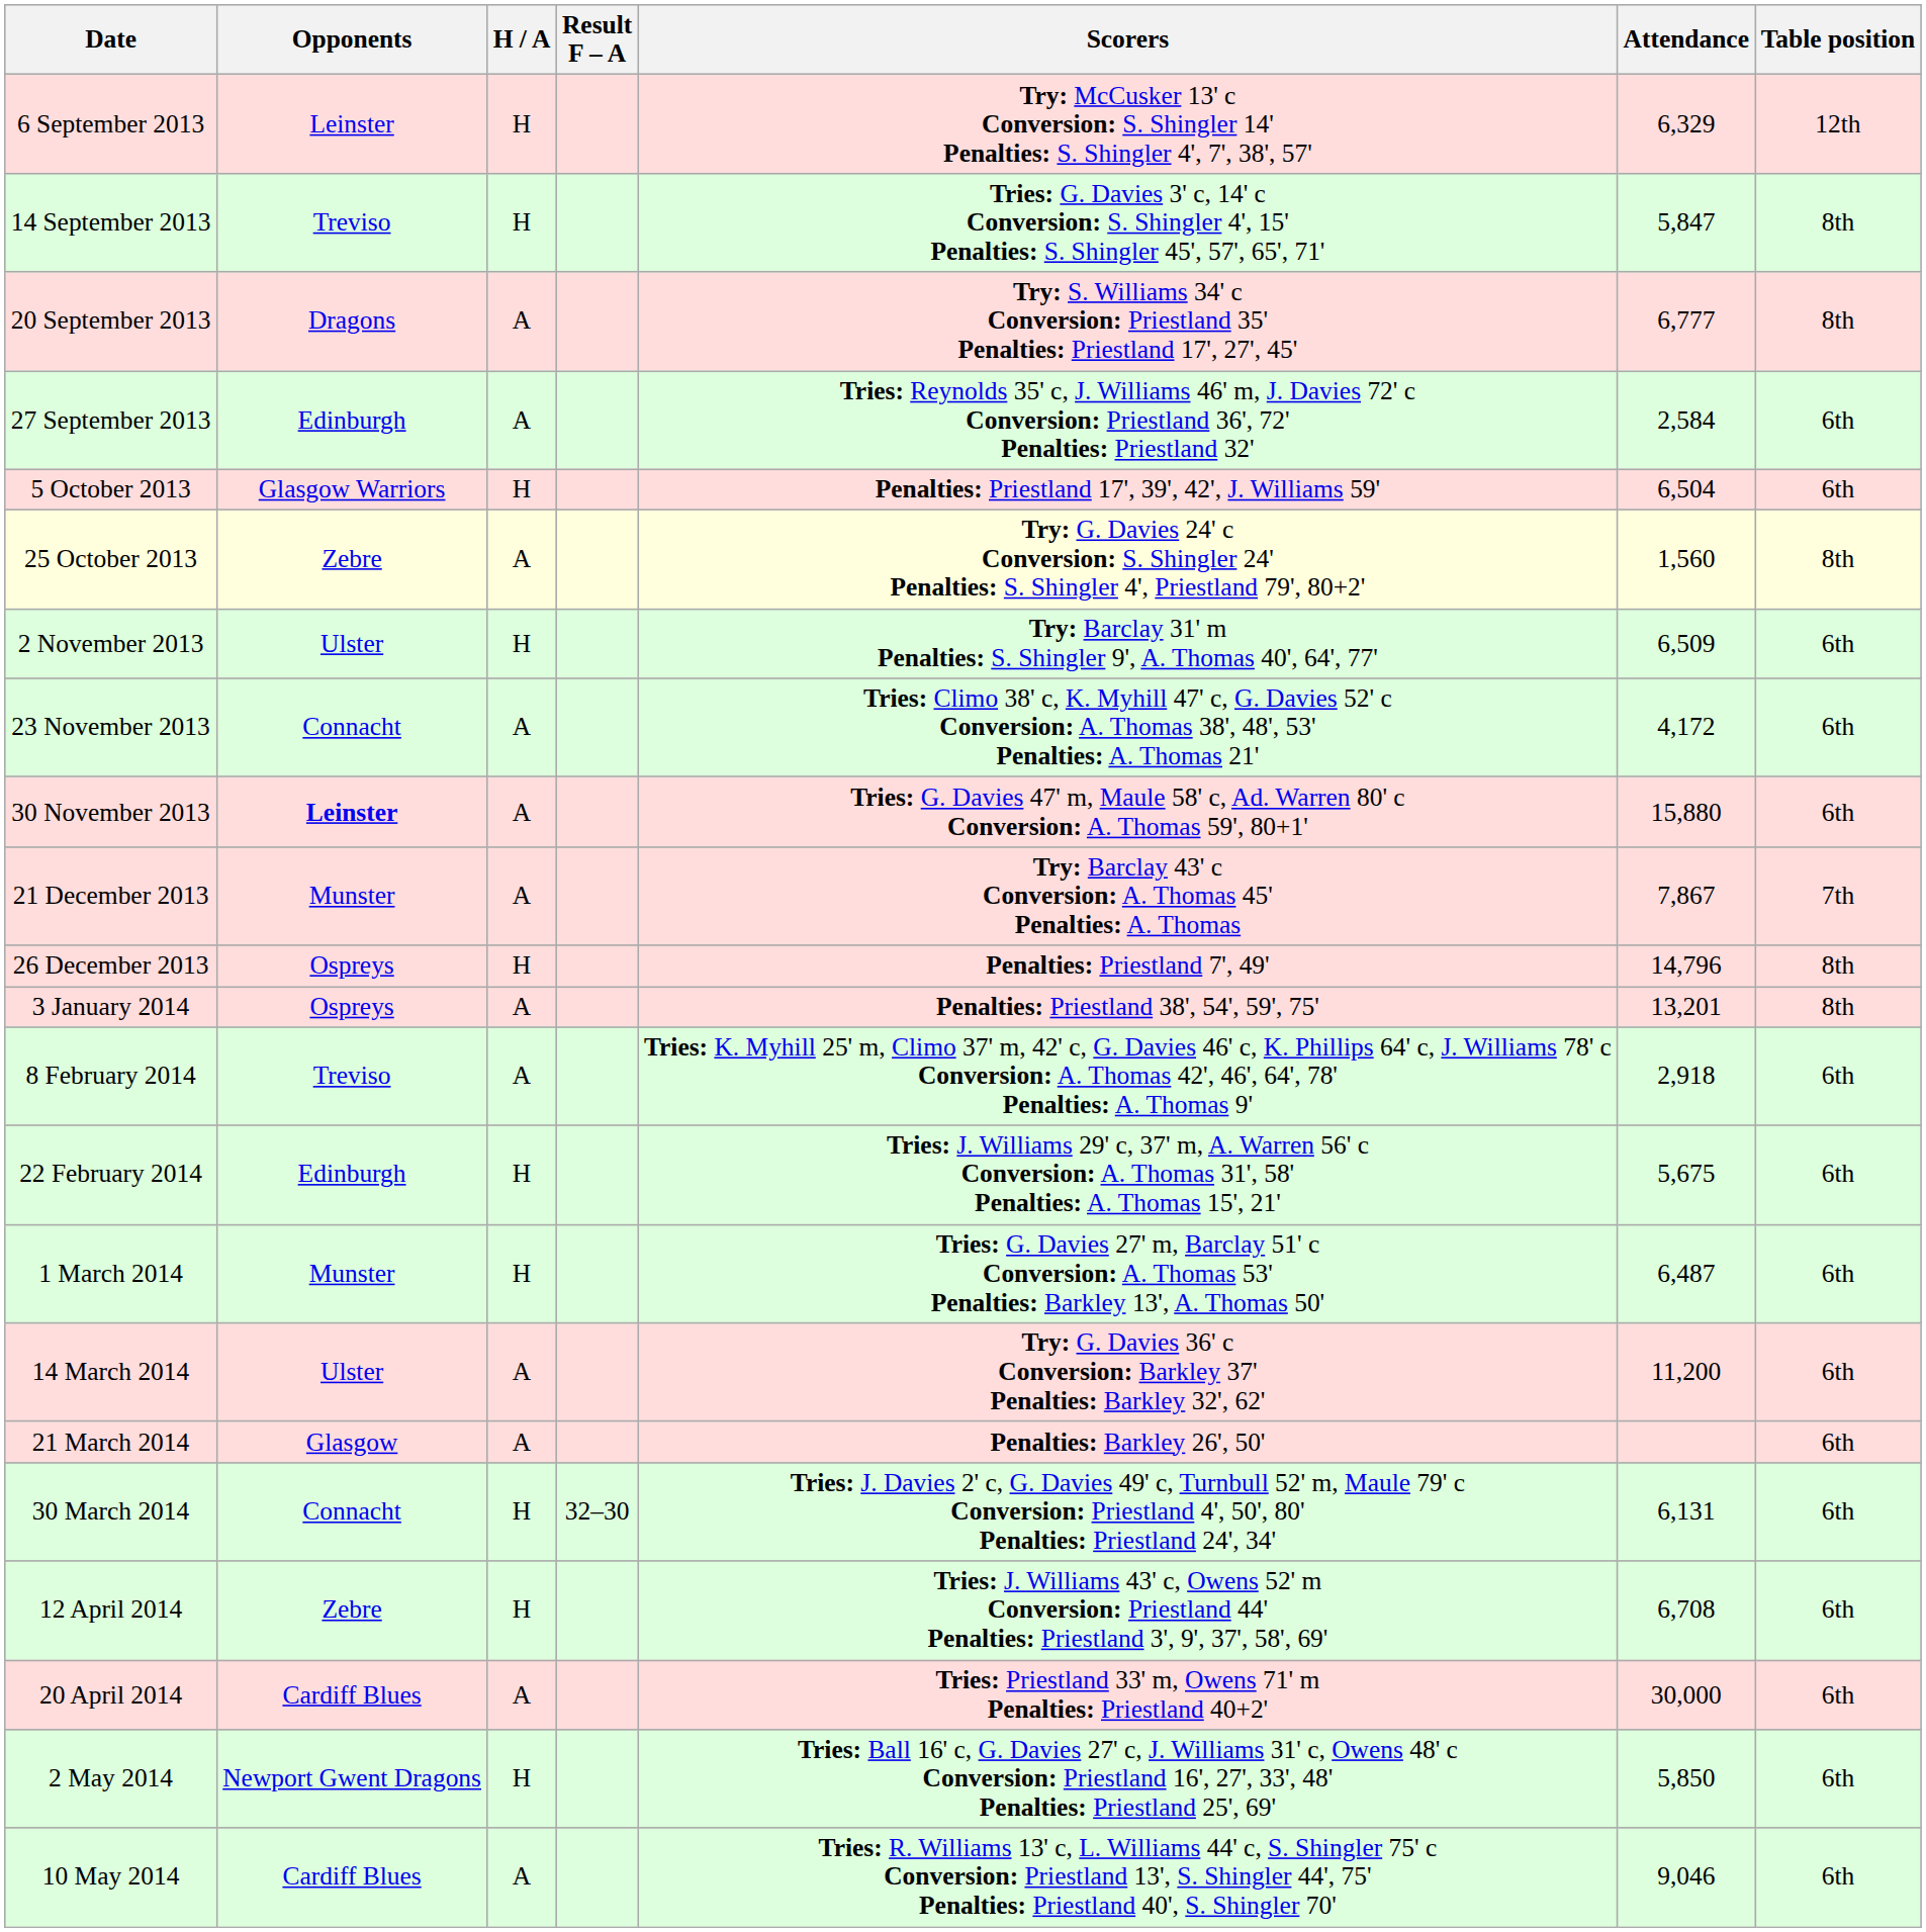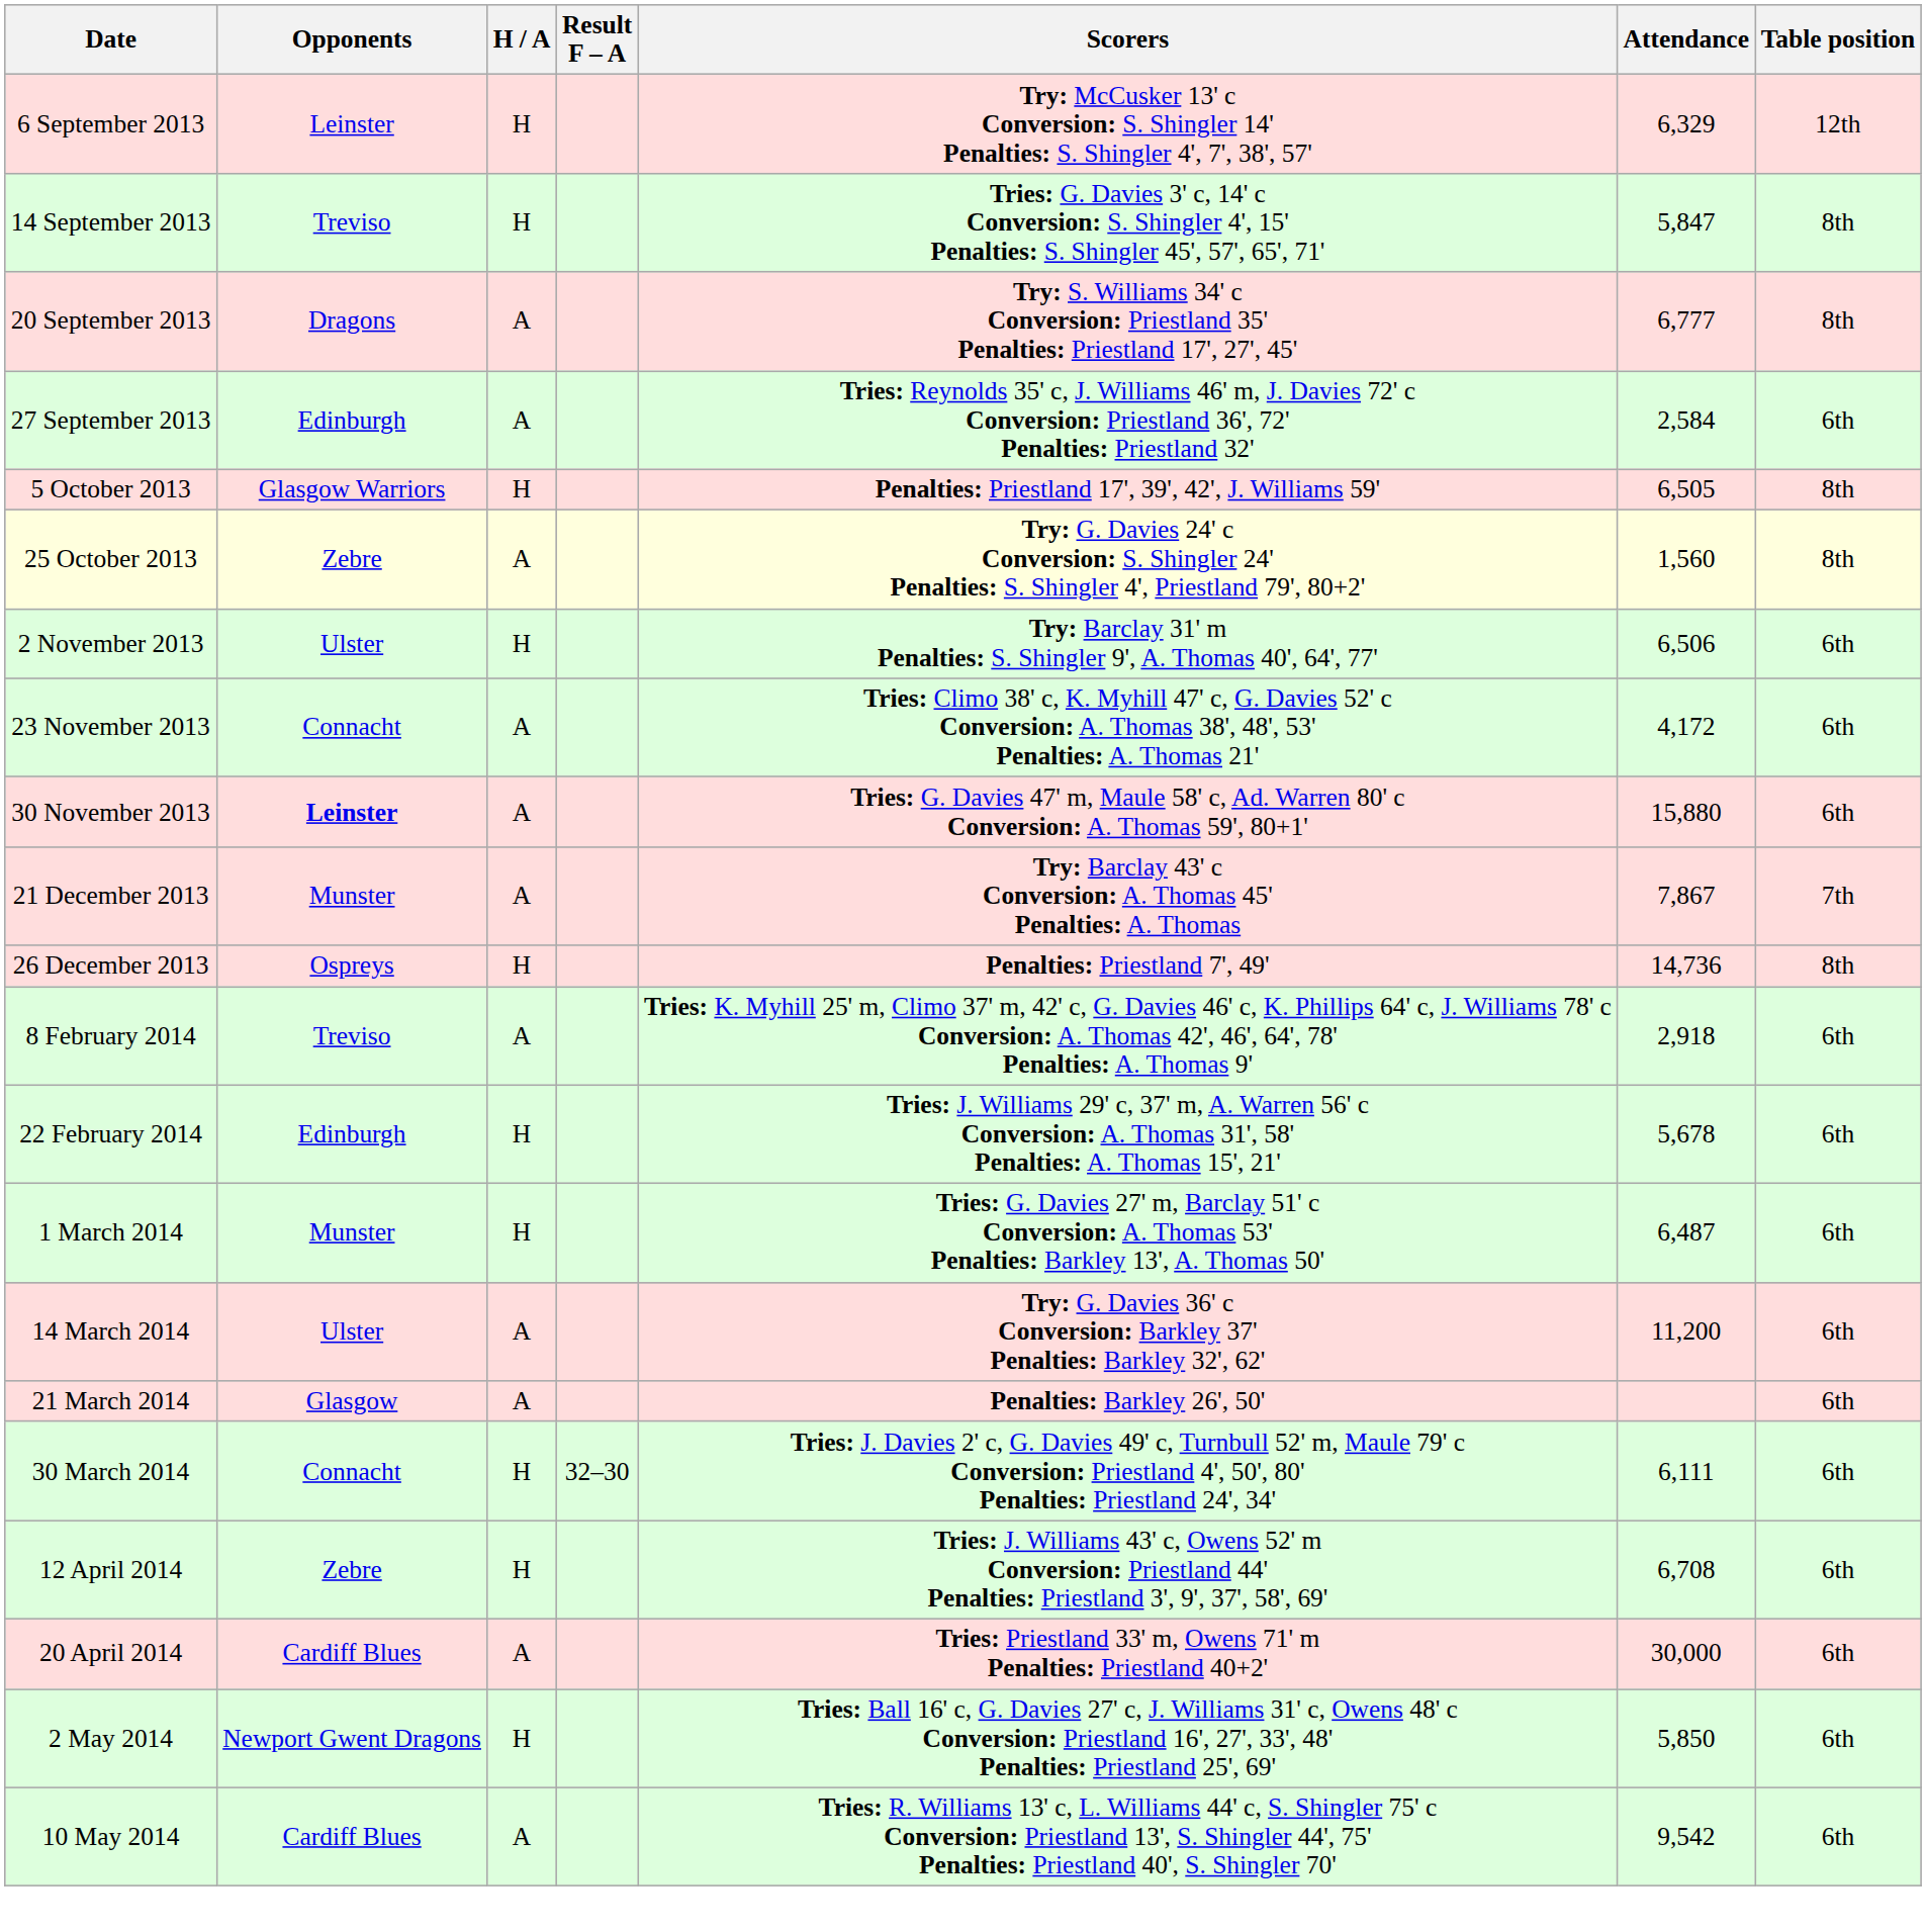5 October 2013 | Attendance: 6,504 -> 6,505
5 October 2013 | Table position: 6th -> 8th
2 November 2013 | Attendance: 6,509 -> 6,506
26 December 2013 | Attendance: 14,796 -> 14,736
- row: 3 January 2014 | Ospreys | A | Penalties: Priestland 38', 54', 59', 75' | 13,201 | 8th
22 February 2014 | Attendance: 5,675 -> 5,678
30 March 2014 | Attendance: 6,131 -> 6,111
10 May 2014 | Attendance: 9,046 -> 9,542
